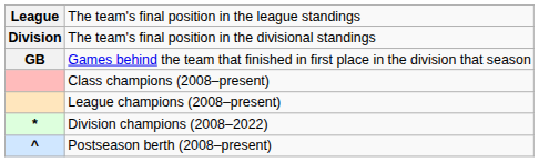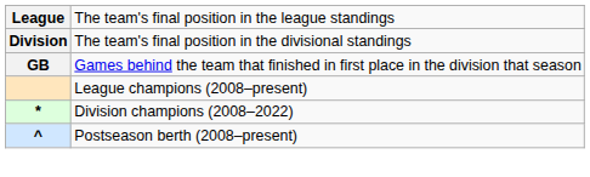- row: Class champions (2008–present)
